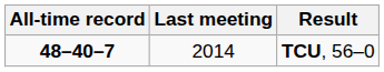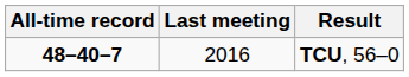TCU, 56–0 | Last meeting: 2014 -> 2016
